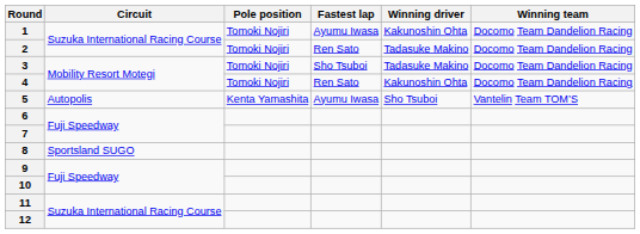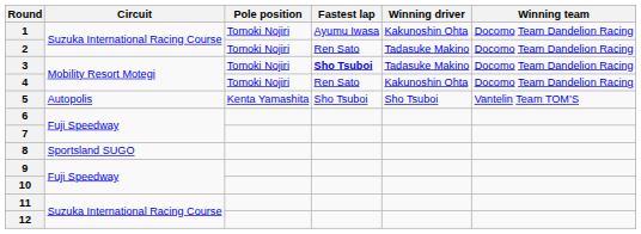3 | Fastest lap: normal -> bold
5 | Fastest lap: Ayumu Iwasa -> Sho Tsuboi
